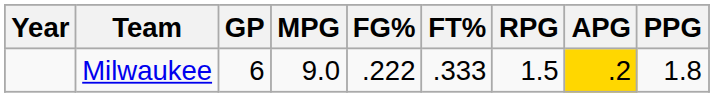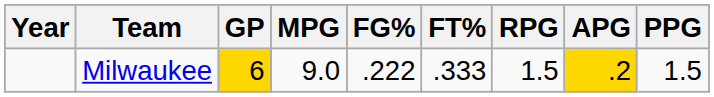Milwaukee | GP: no background -> gold background
Milwaukee | PPG: 1.8 -> 1.5
